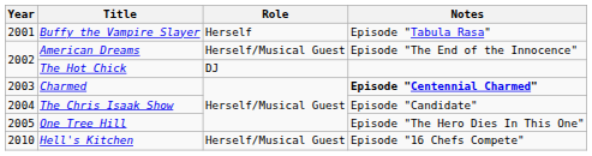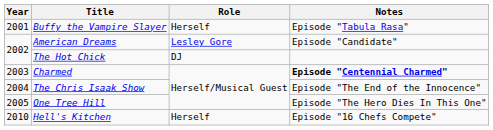American Dreams | Role: Herself/Musical Guest -> Lesley Gore
American Dreams | Notes: Episode "The End of the Innocence" -> Episode "Candidate"
The Chris Isaak Show | Notes: Episode "Candidate" -> Episode "The End of the Innocence"
Hell's Kitchen | Role: Herself/Musical Guest -> Herself
